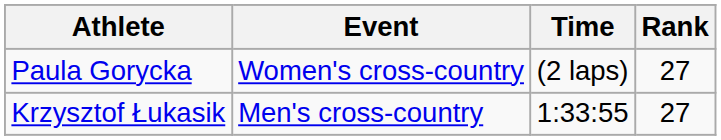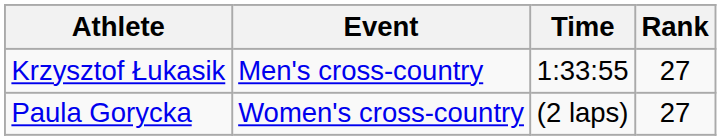rows swapped: Krzysztof Łukasik <-> Paula Gorycka
